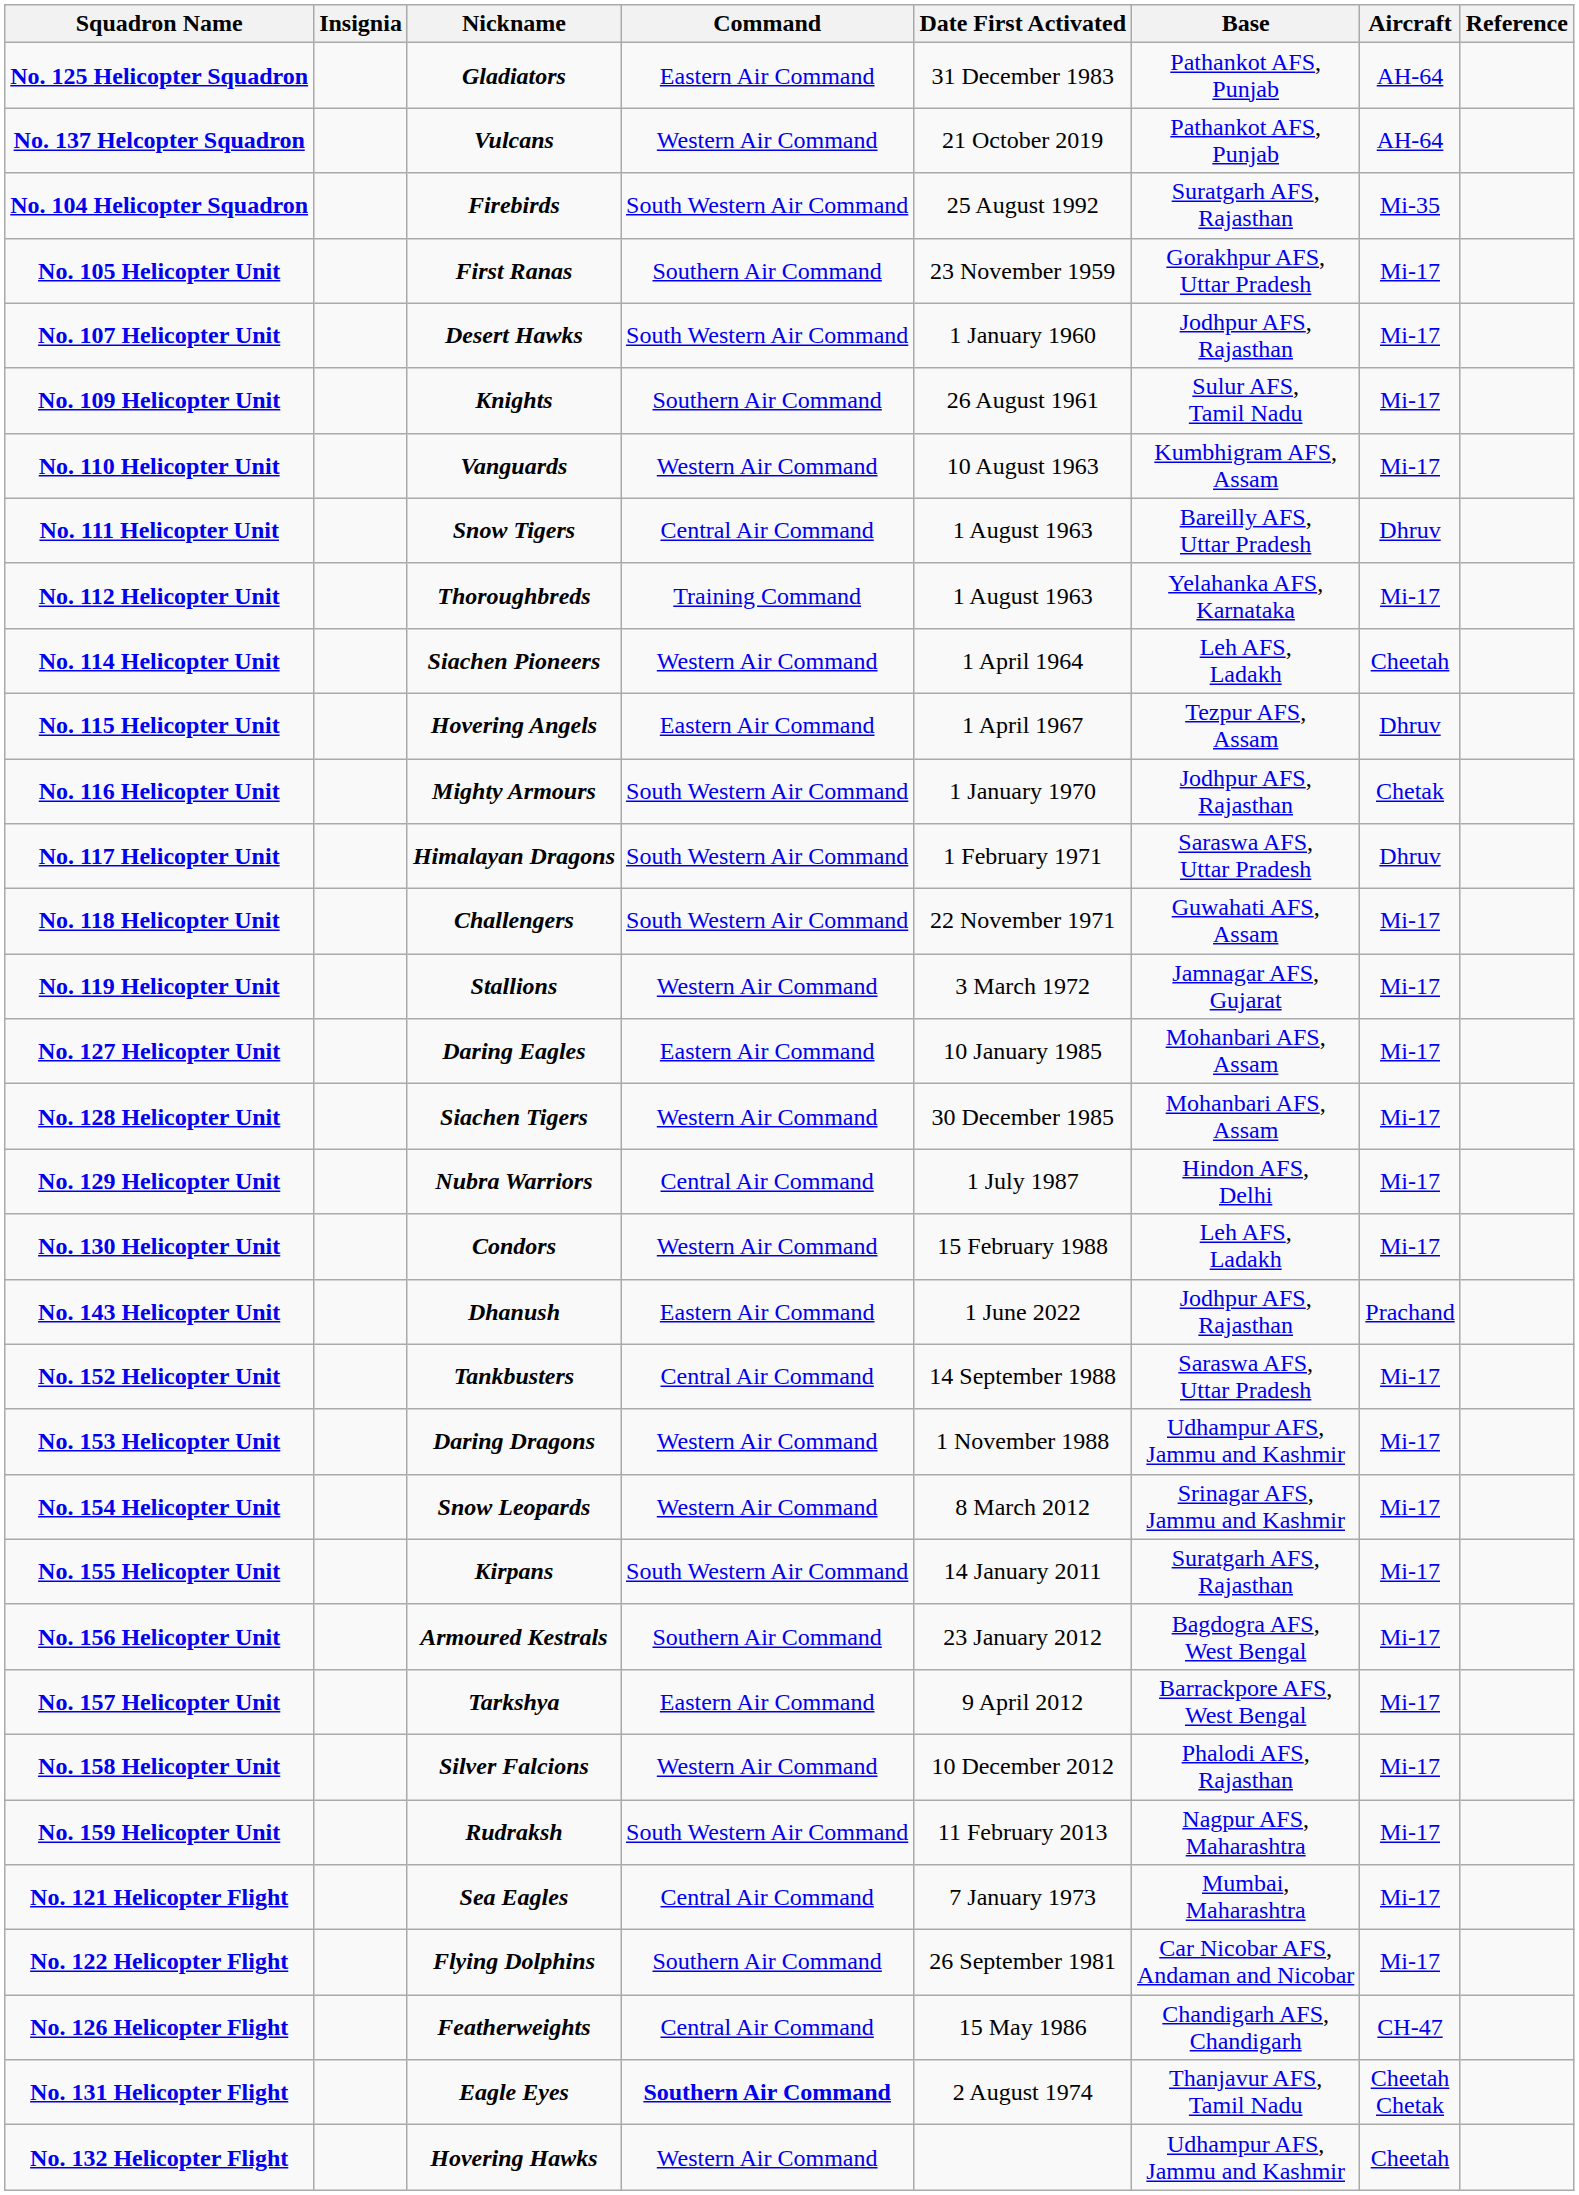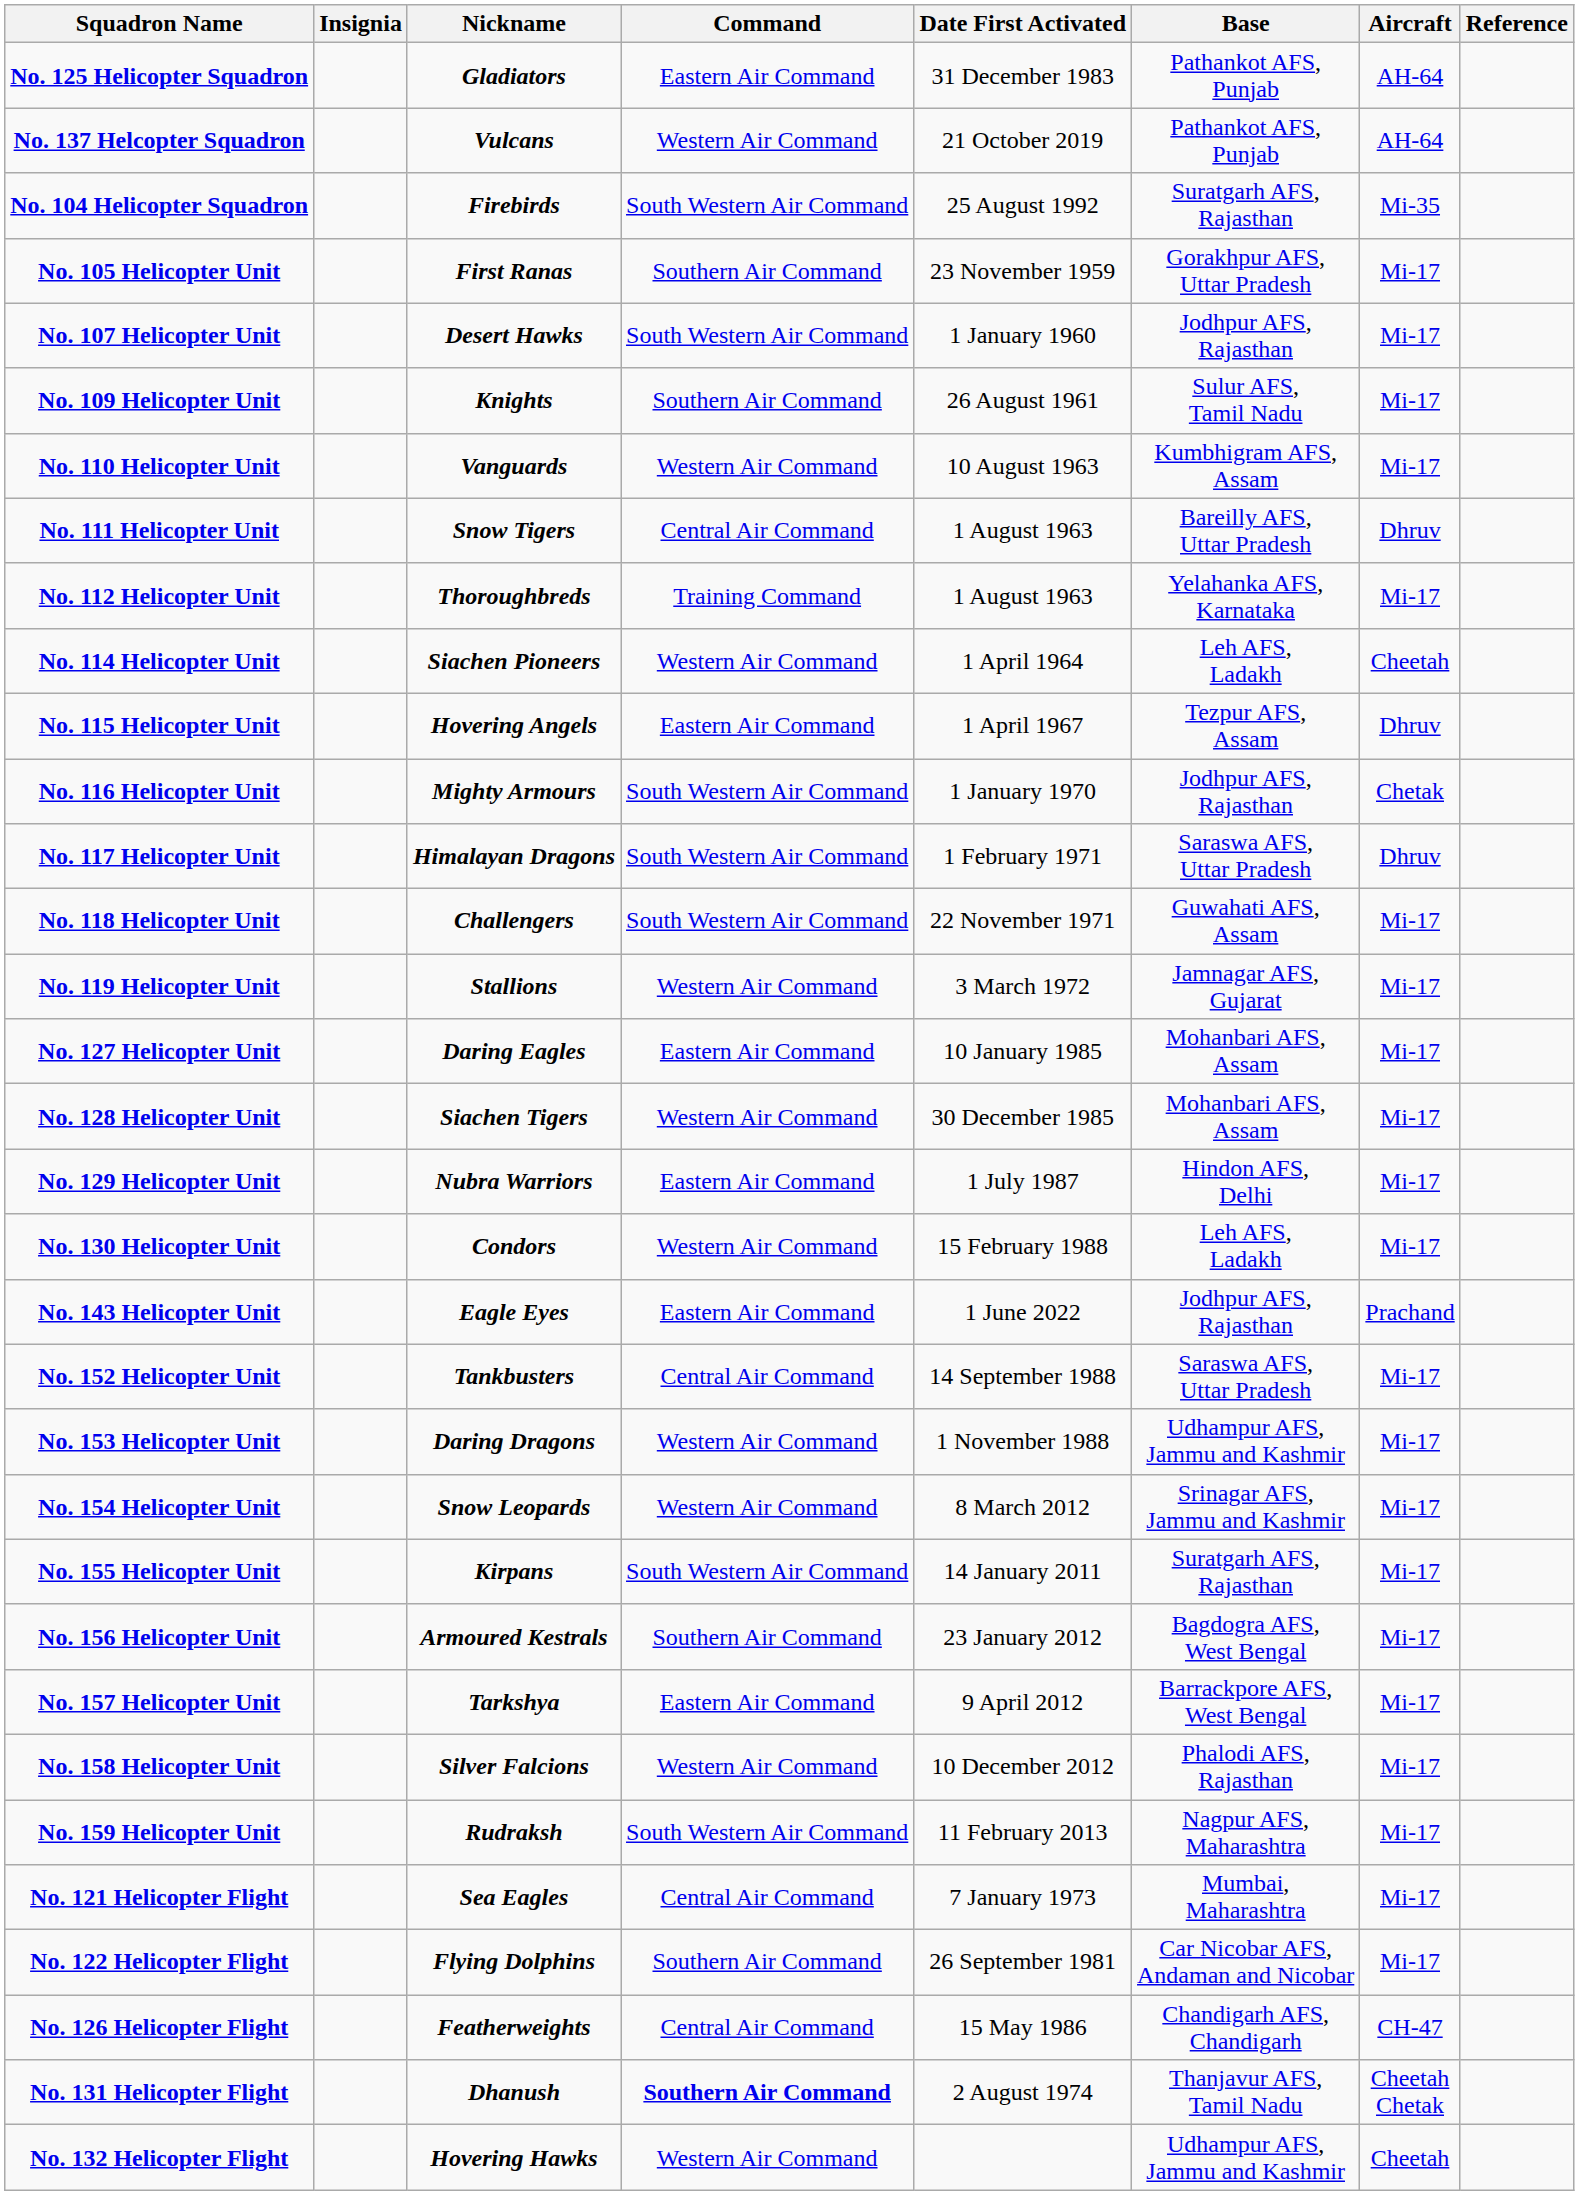No. 129 Helicopter Unit | Command: Central Air Command -> Eastern Air Command
No. 143 Helicopter Unit | Nickname: Dhanush -> Eagle Eyes
No. 131 Helicopter Flight | Nickname: Eagle Eyes -> Dhanush
